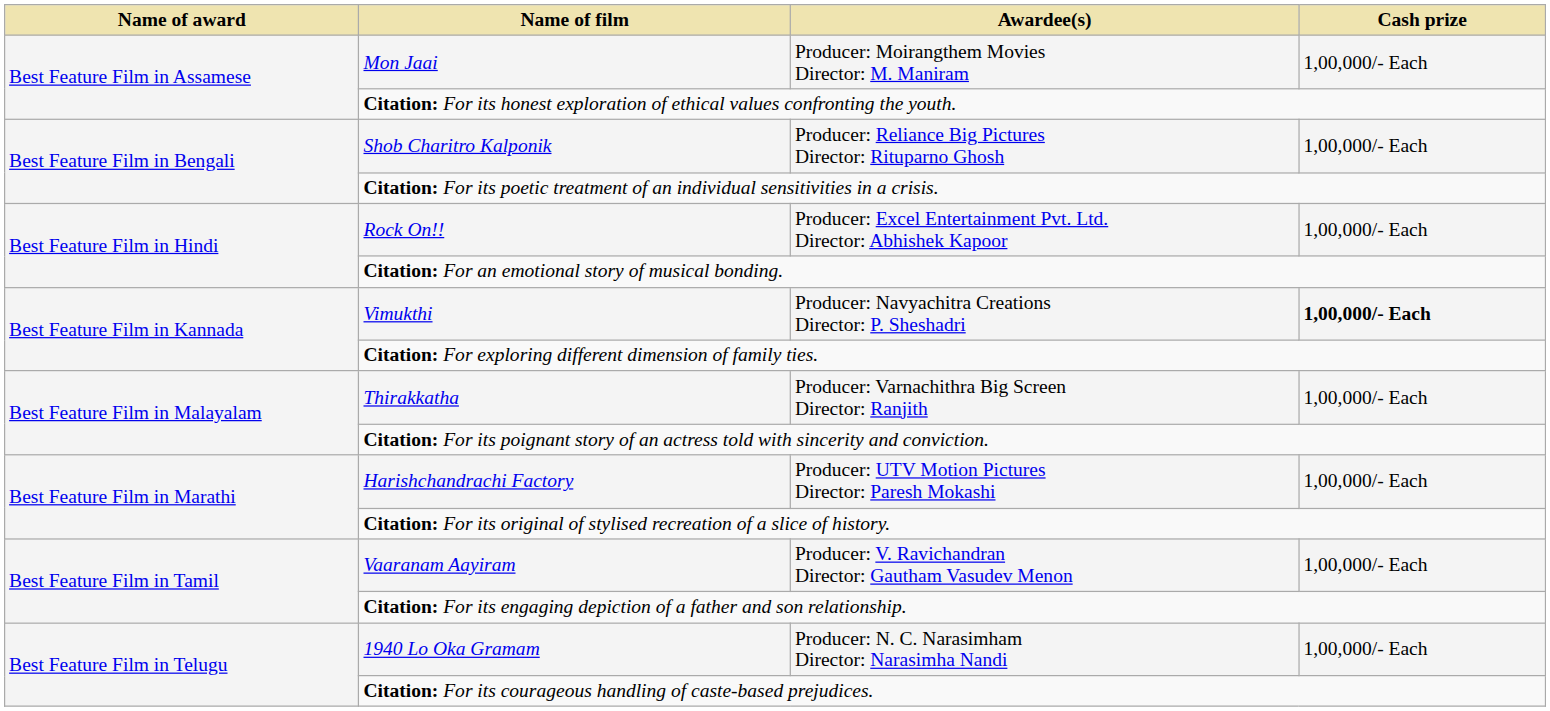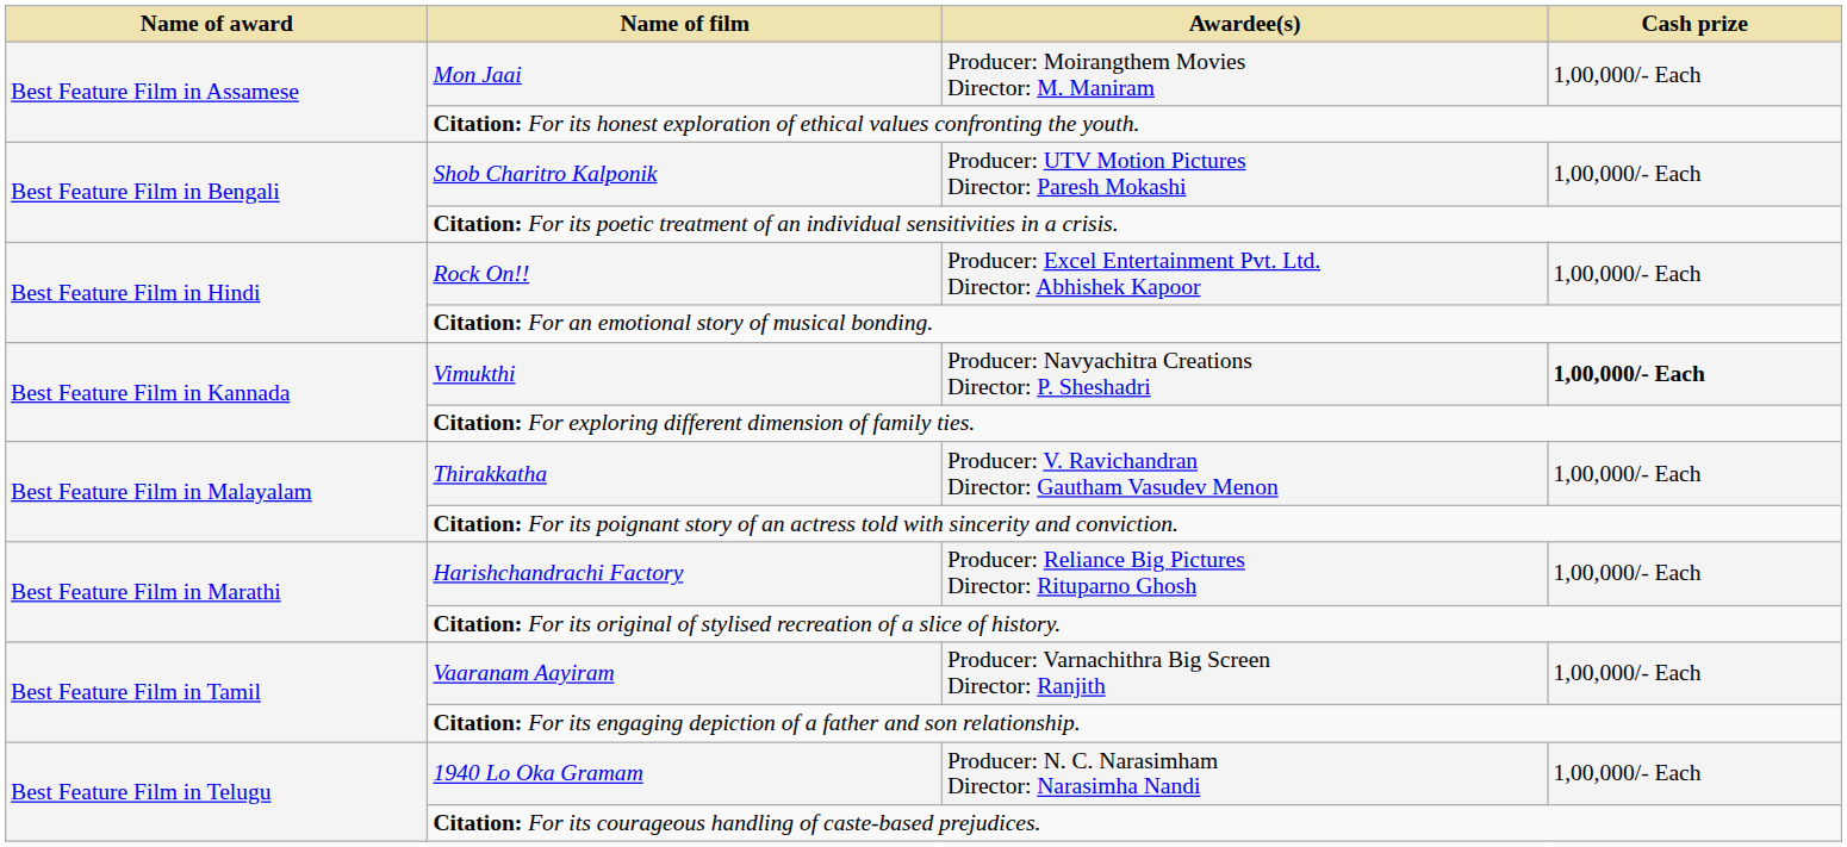Shob Charitro Kalponik | Awardee(s): Producer: Reliance Big Pictures Director: Rituparno Ghosh -> Producer: UTV Motion Pictures Director: Paresh Mokashi
Thirakkatha | Awardee(s): Producer: Varnachithra Big Screen Director: Ranjith -> Producer: V. Ravichandran Director: Gautham Vasudev Menon
Harishchandrachi Factory | Awardee(s): Producer: UTV Motion Pictures Director: Paresh Mokashi -> Producer: Reliance Big Pictures Director: Rituparno Ghosh
Vaaranam Aayiram | Awardee(s): Producer: V. Ravichandran Director: Gautham Vasudev Menon -> Producer: Varnachithra Big Screen Director: Ranjith
